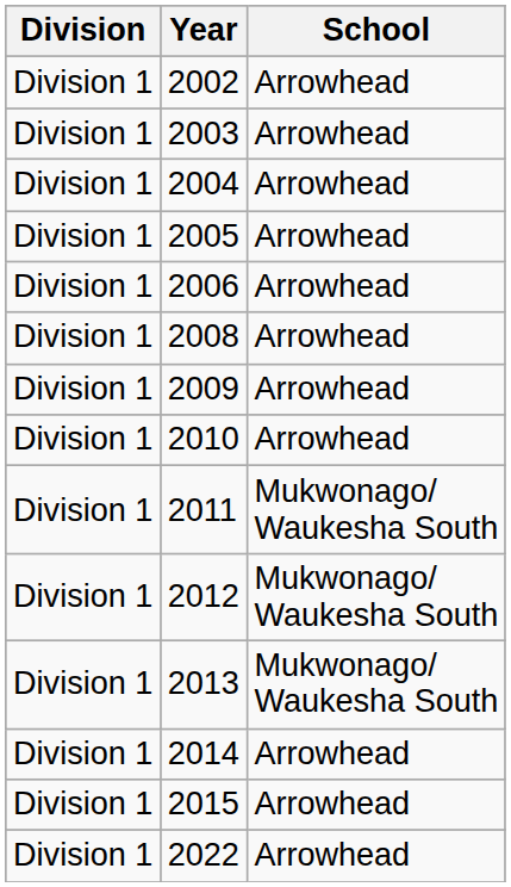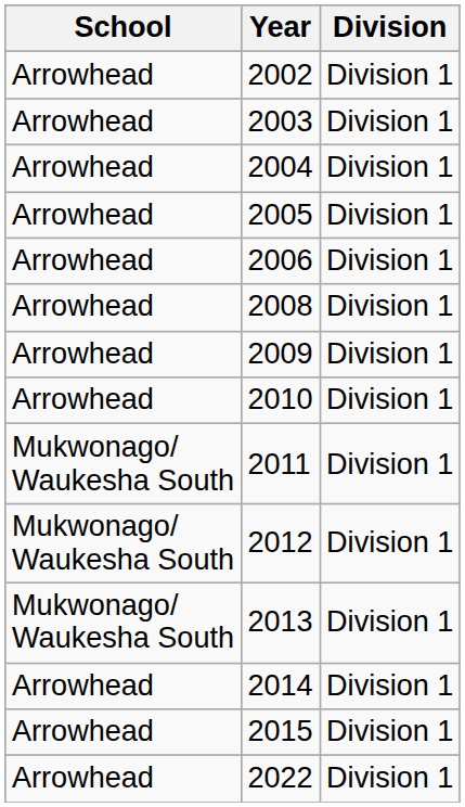columns swapped: School <-> Division
